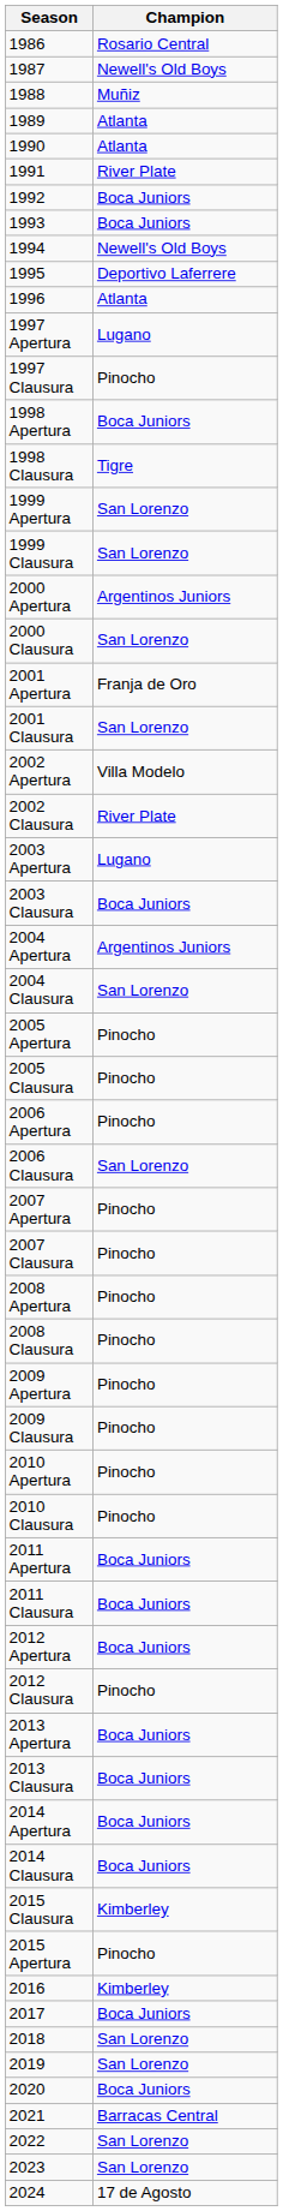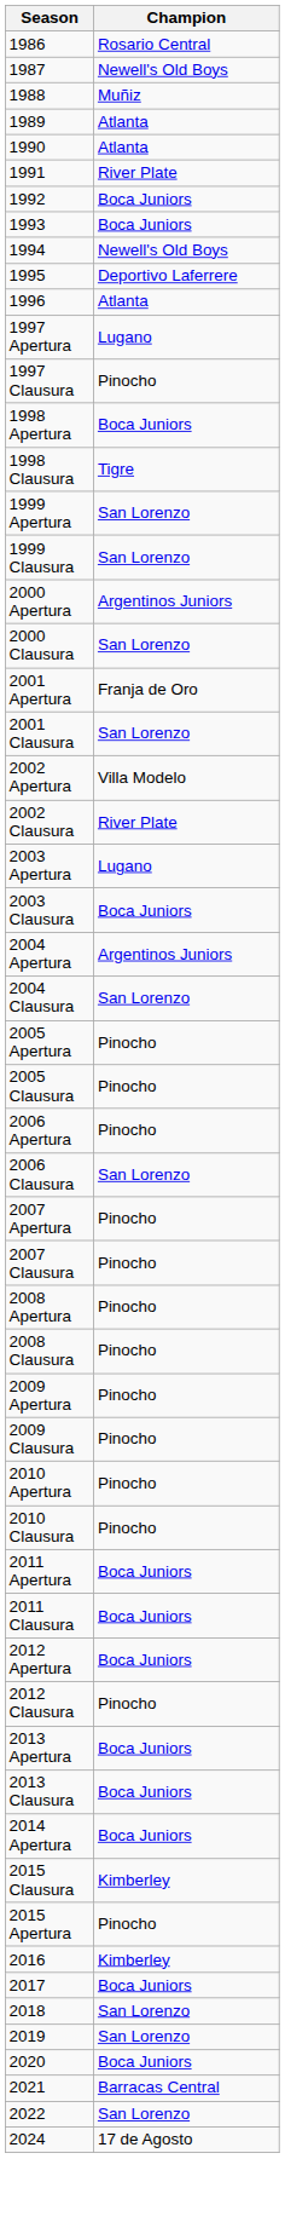- row: 2014 Clausura | Boca Juniors
- row: 2023 | San Lorenzo
